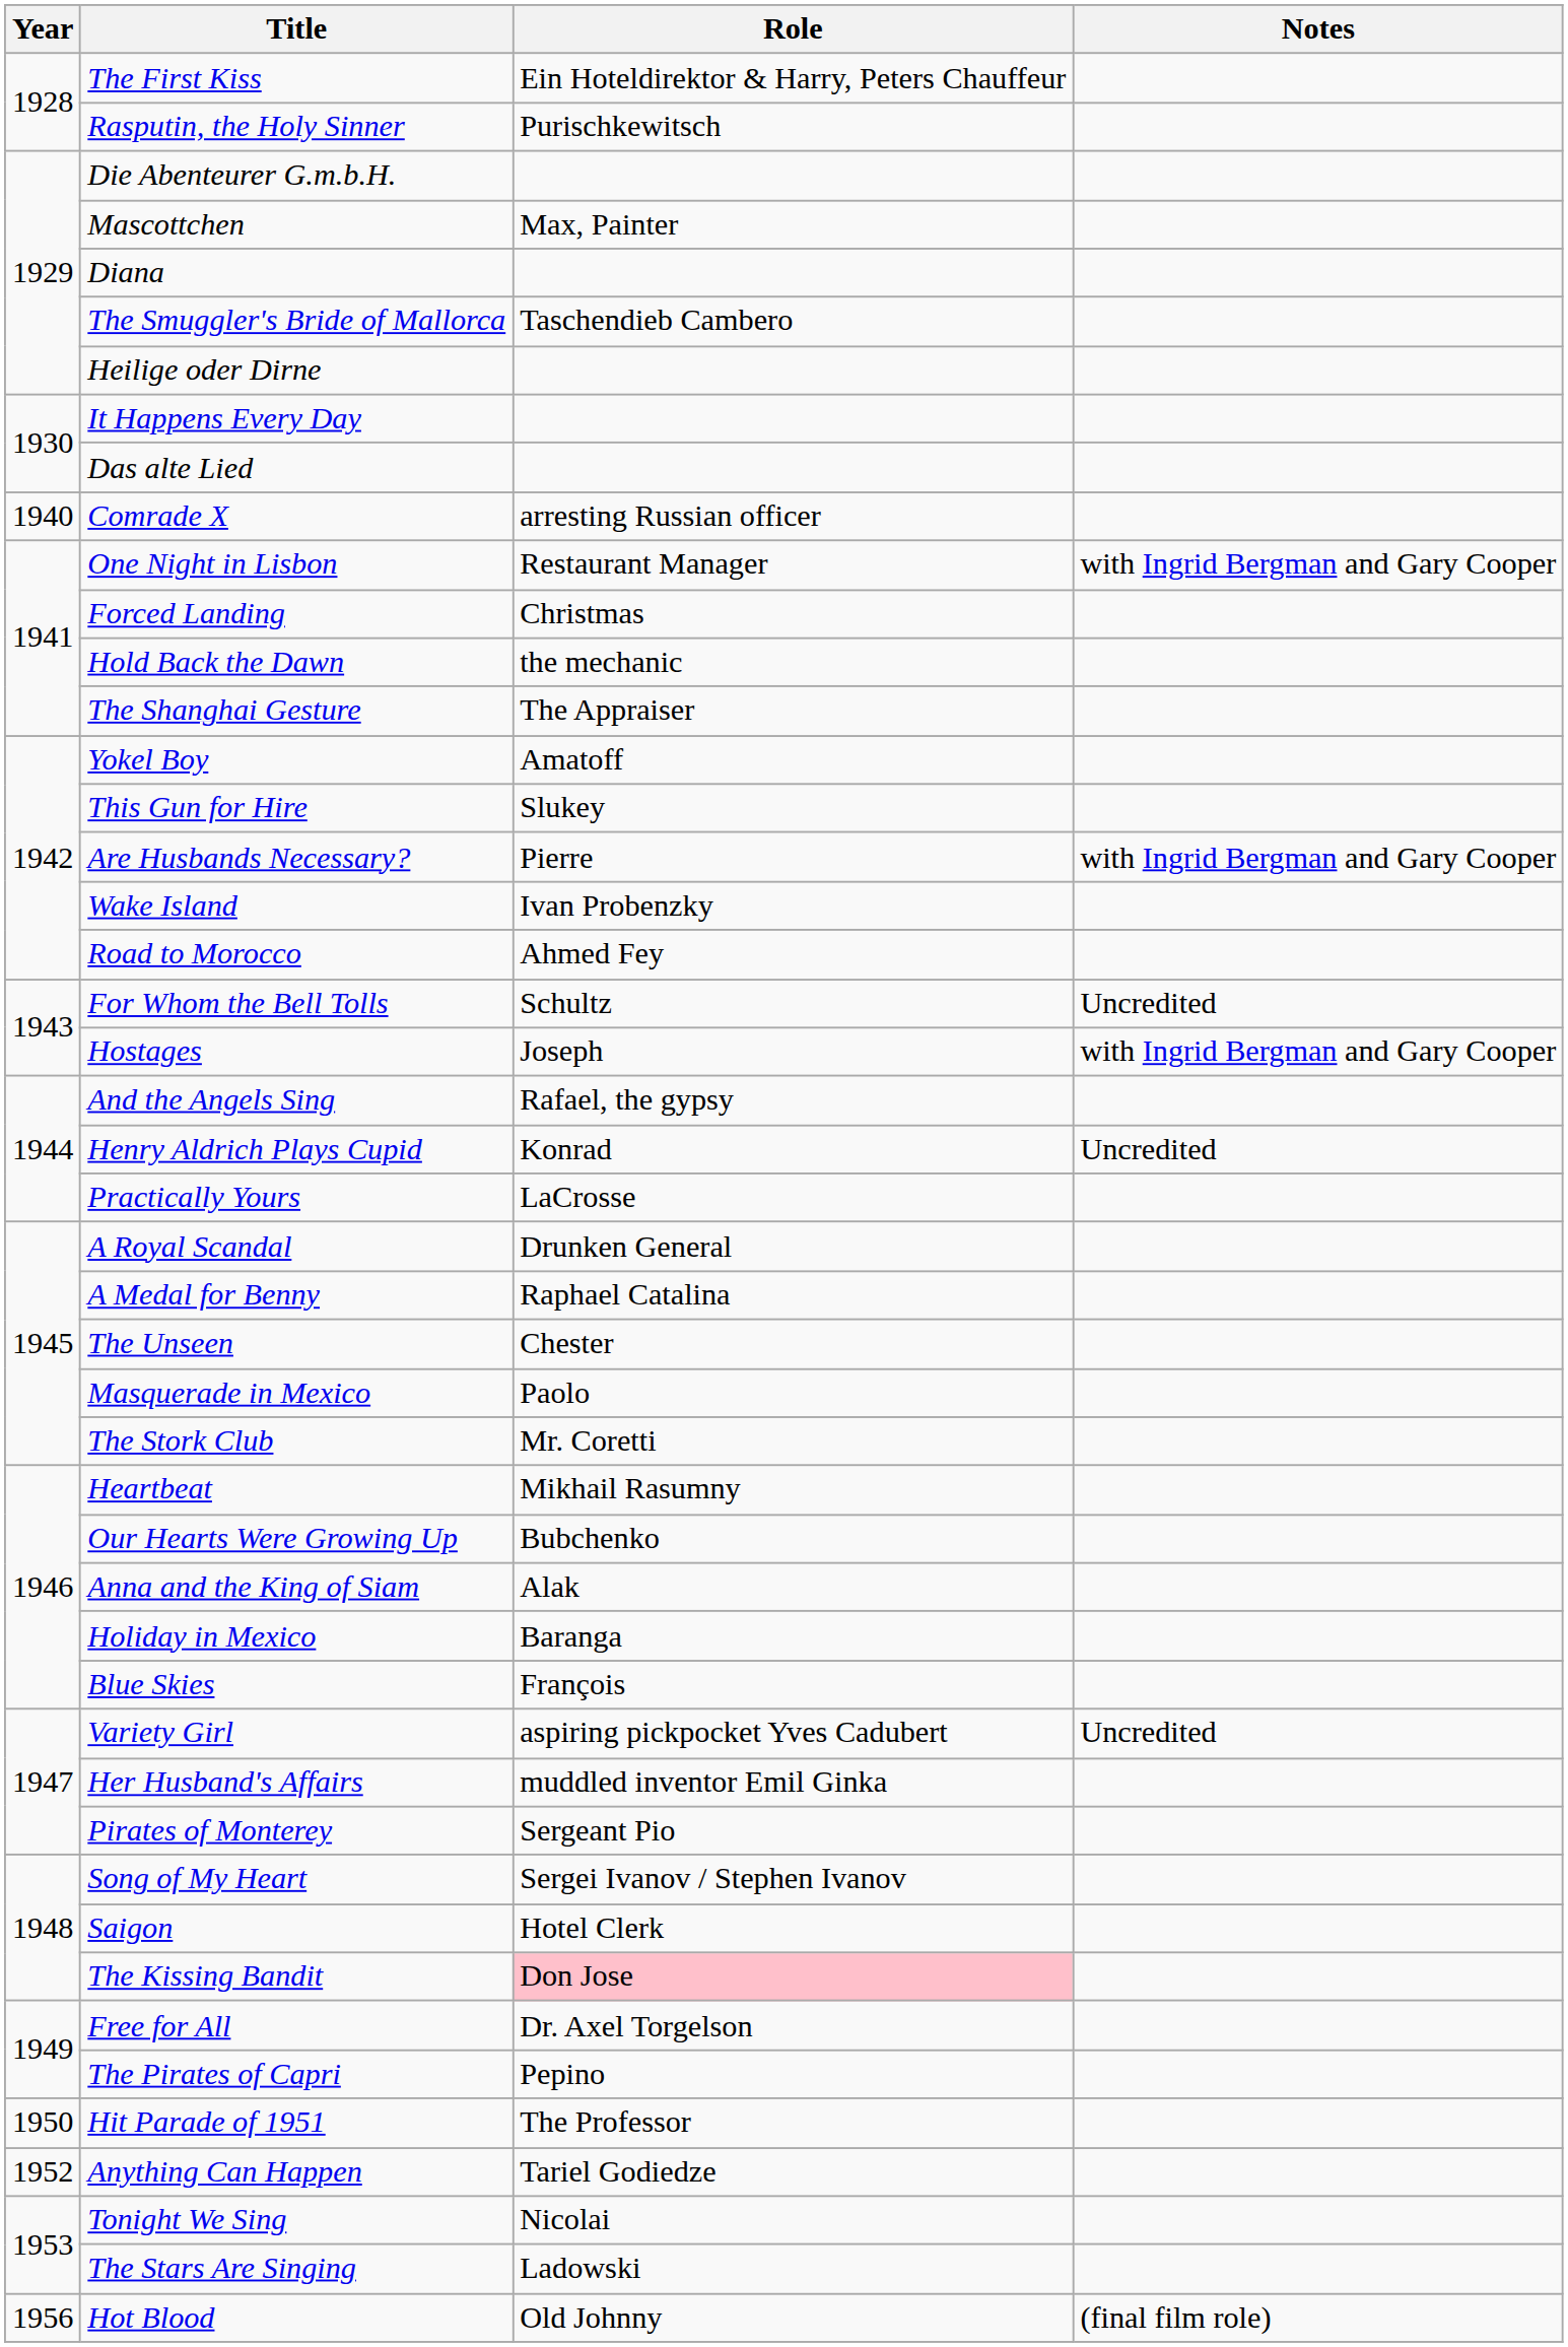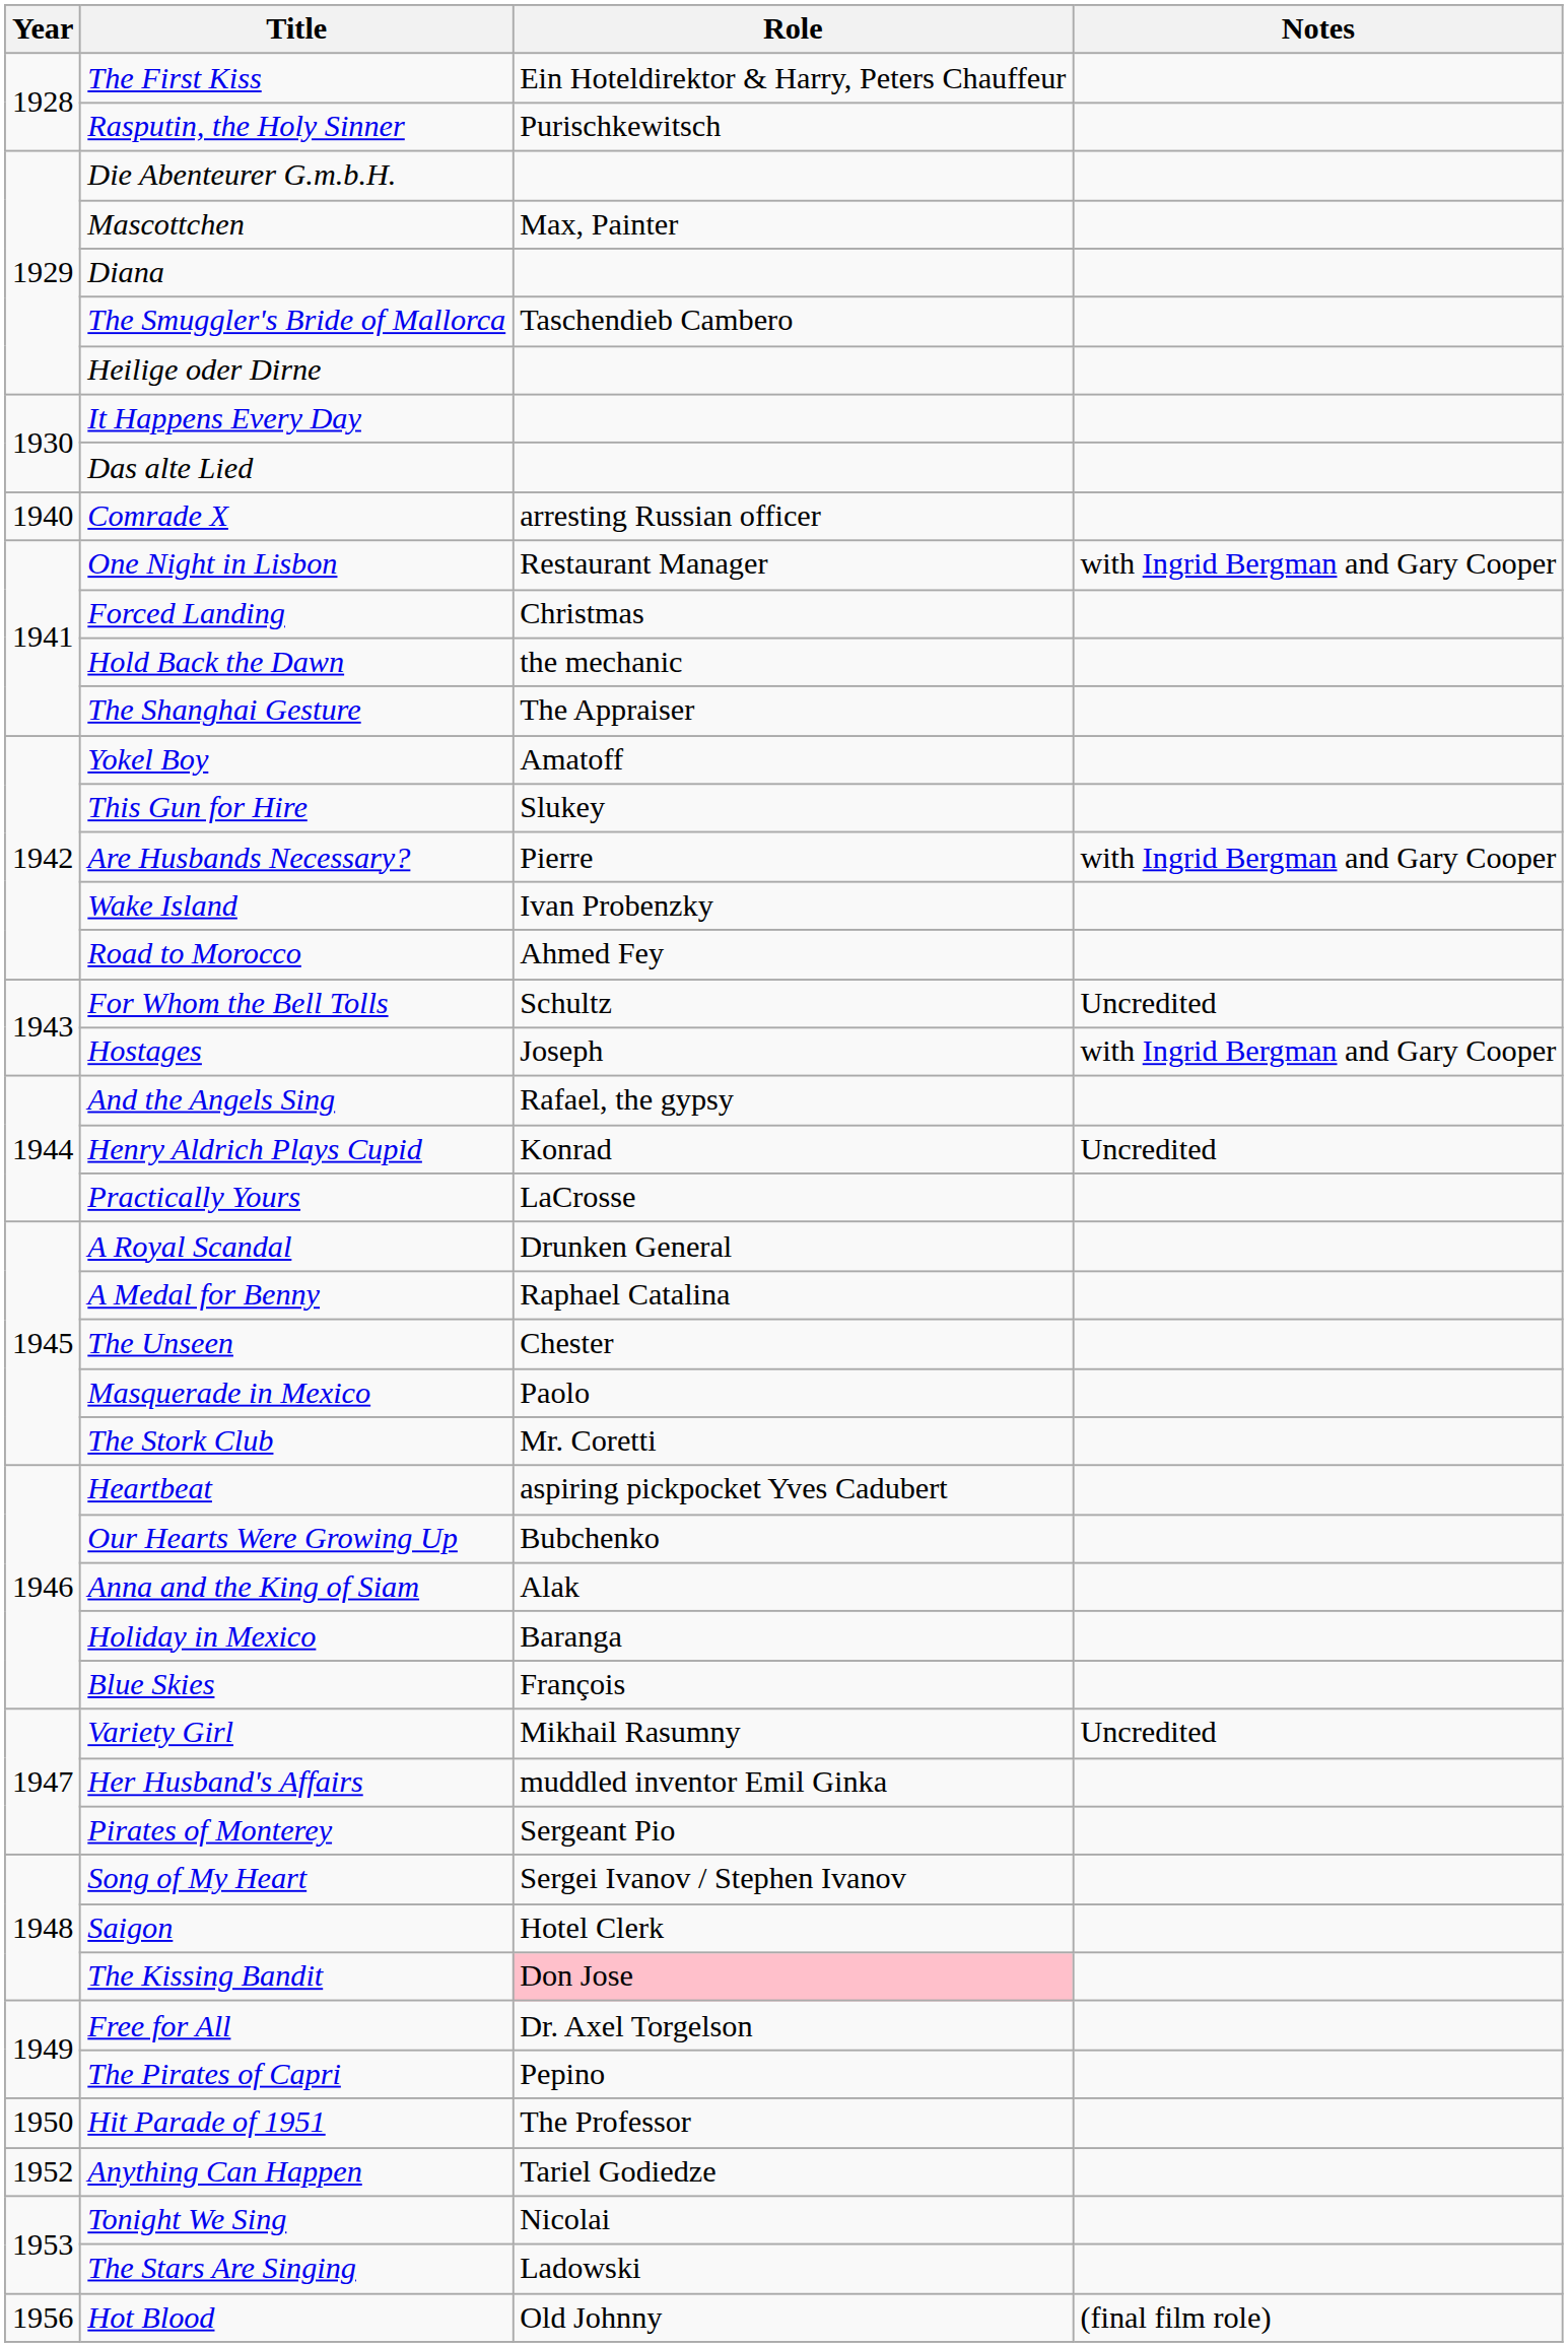Heartbeat | Role: Mikhail Rasumny -> aspiring pickpocket Yves Cadubert
Variety Girl | Role: aspiring pickpocket Yves Cadubert -> Mikhail Rasumny
